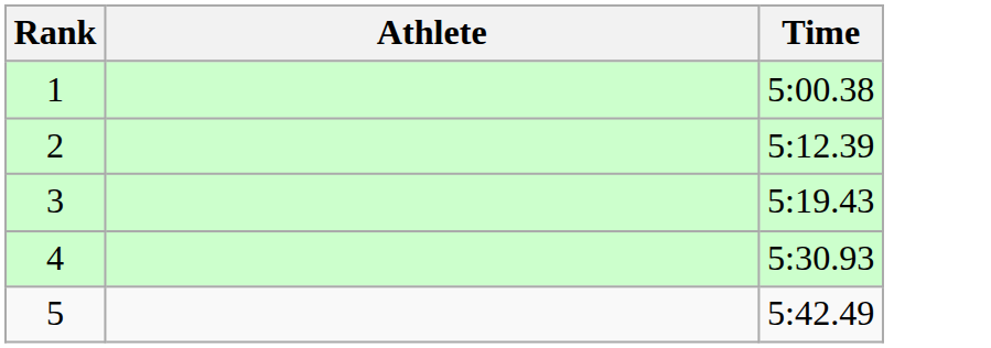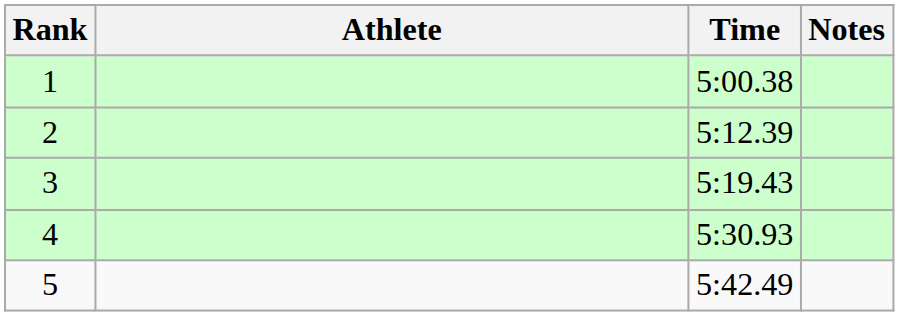+ column: Notes
